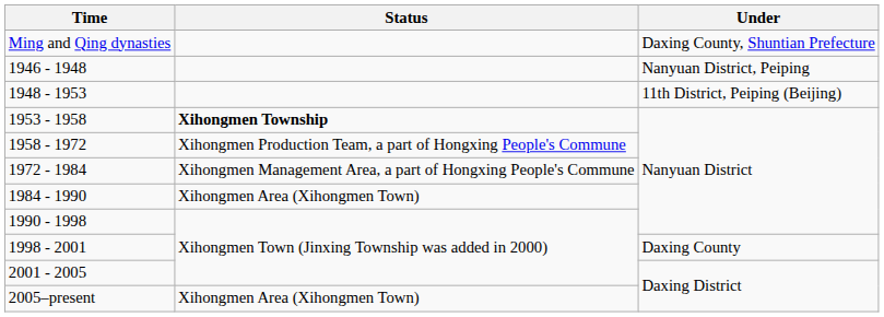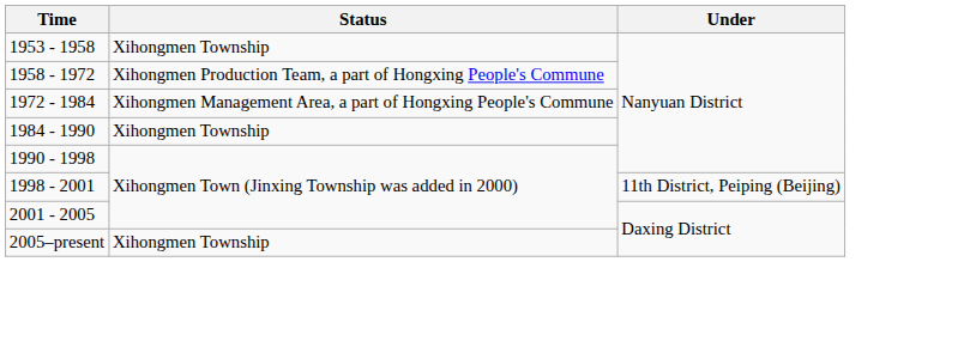- row: Ming and Qing dynasties | Daxing County, Shuntian Prefecture
- row: 1946 - 1948 | Nanyuan District, Peiping
- row: 1948 - 1953 | 11th District, Peiping (Beijing)
1953 - 1958 | Status: bold -> normal
1984 - 1990 | Status: Xihongmen Area (Xihongmen Town) -> Xihongmen Township
1998 - 2001 | Under: Daxing County -> 11th District, Peiping (Beijing)
2005–present | Status: Xihongmen Area (Xihongmen Town) -> Xihongmen Township
